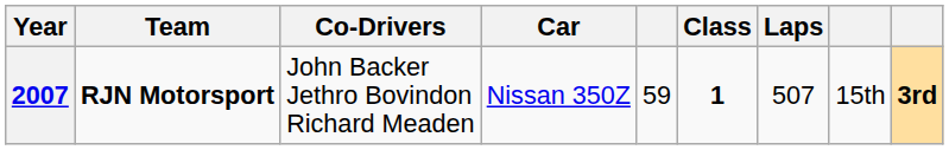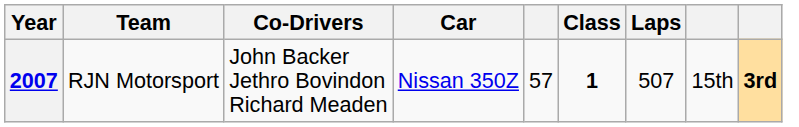2007 | Team: bold -> normal
2007 | column 5: 59 -> 57
